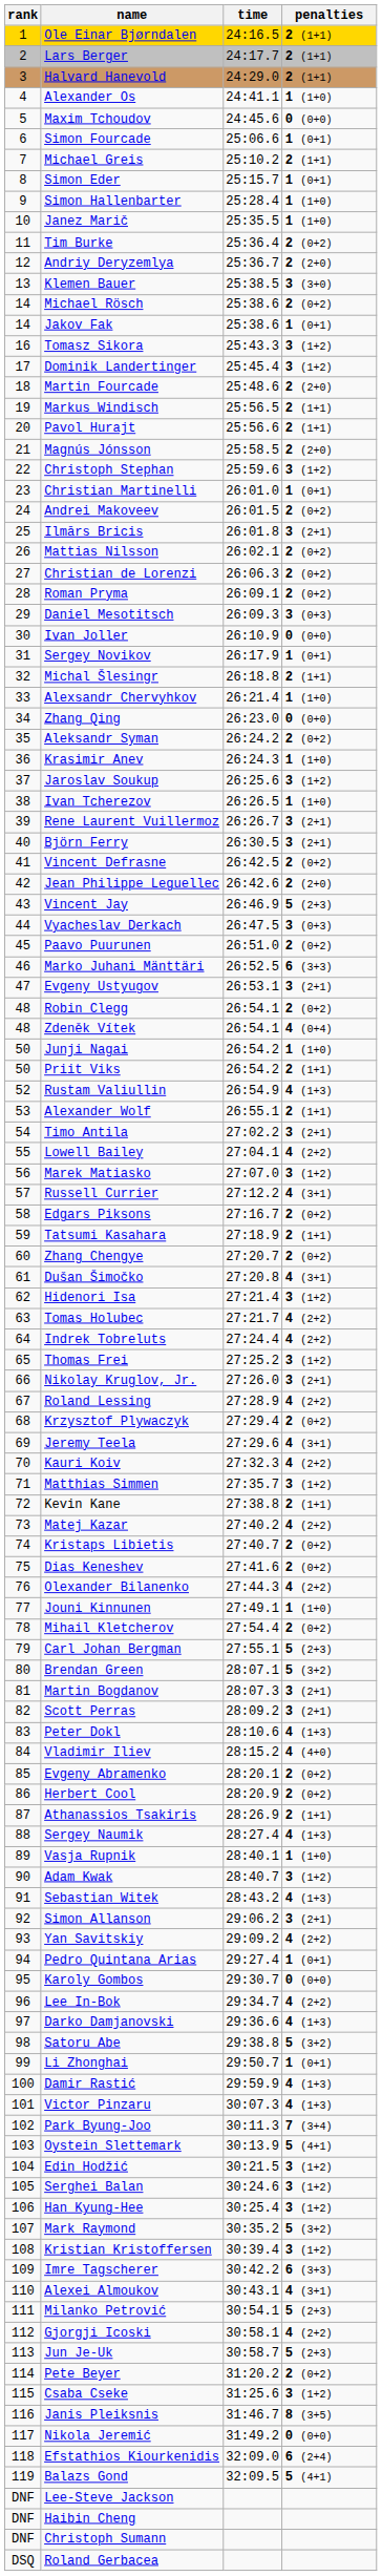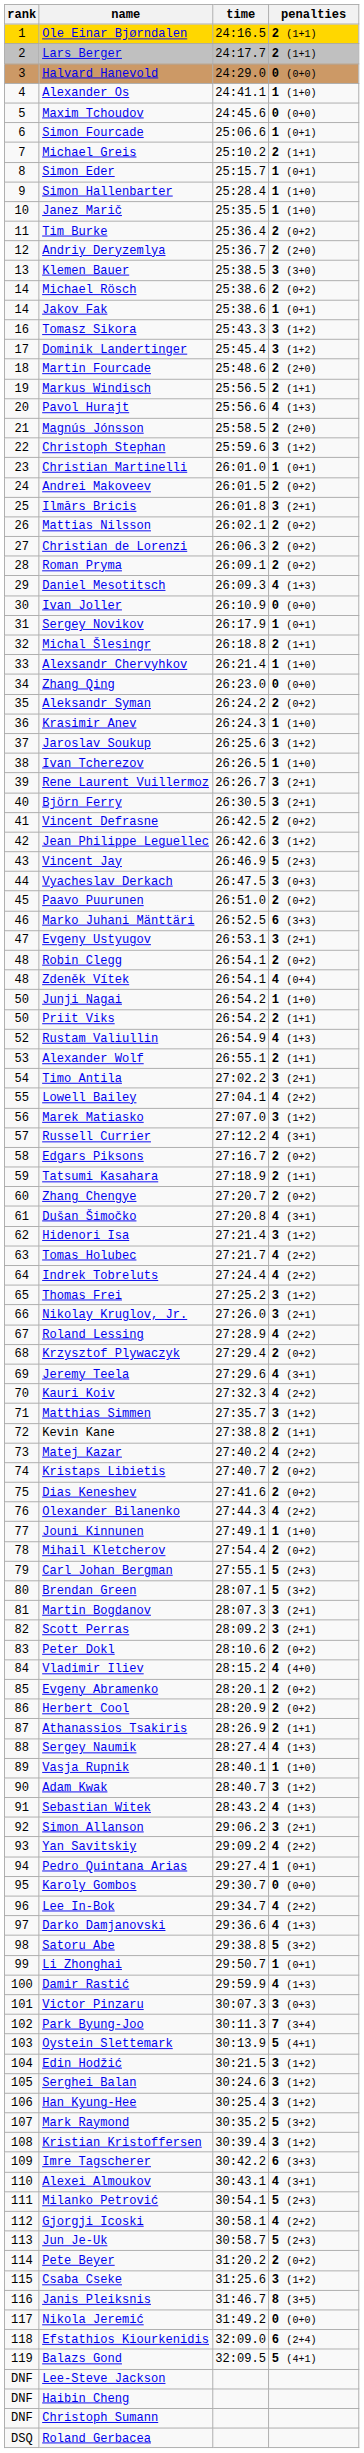Halvard Hanevold | penalties: 2 (1+1) -> 0 (0+0)
Pavol Hurajt | penalties: 2 (1+1) -> 4 (1+3)
Daniel Mesotitsch | penalties: 3 (0+3) -> 4 (1+3)
Jean Philippe Leguellec | penalties: 2 (2+0) -> 3 (1+2)
Peter Dokl | penalties: 4 (1+3) -> 2 (0+2)
Victor Pinzaru | penalties: 4 (1+3) -> 3 (0+3)
